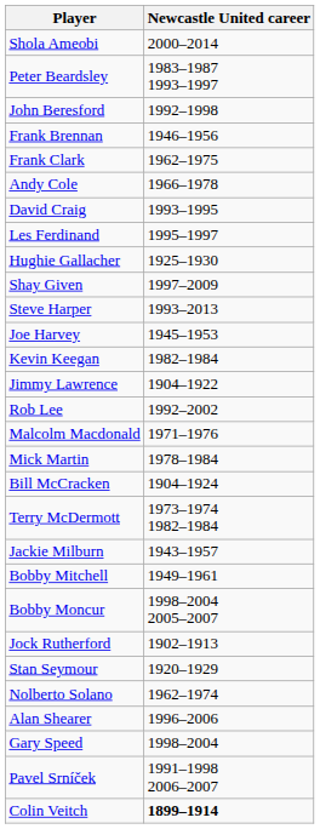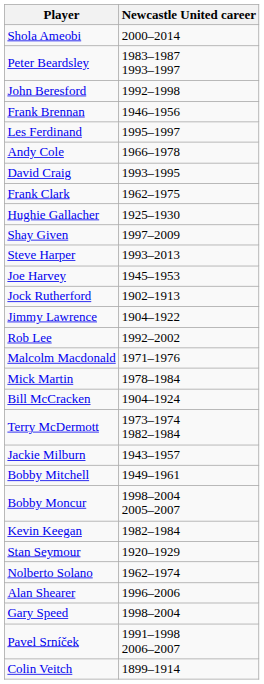rows swapped: Frank Clark <-> Les Ferdinand
rows swapped: Kevin Keegan <-> Jock Rutherford
Colin Veitch | Newcastle United career: bold -> normal
